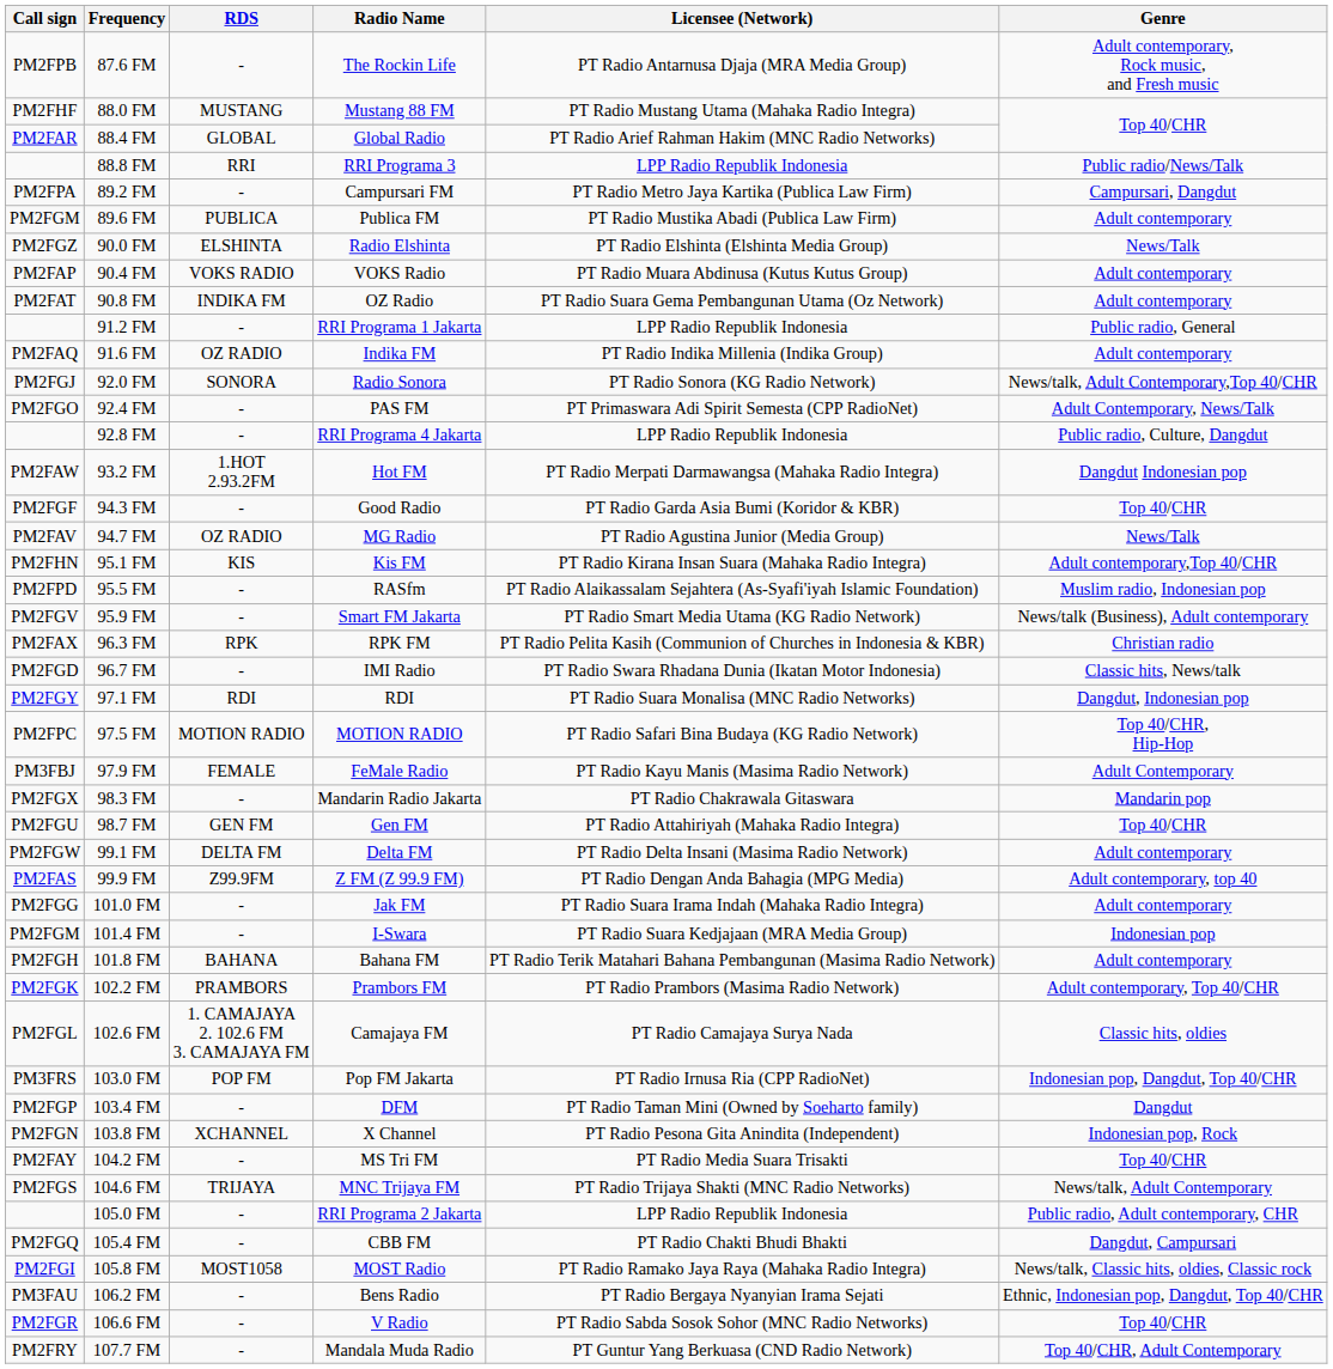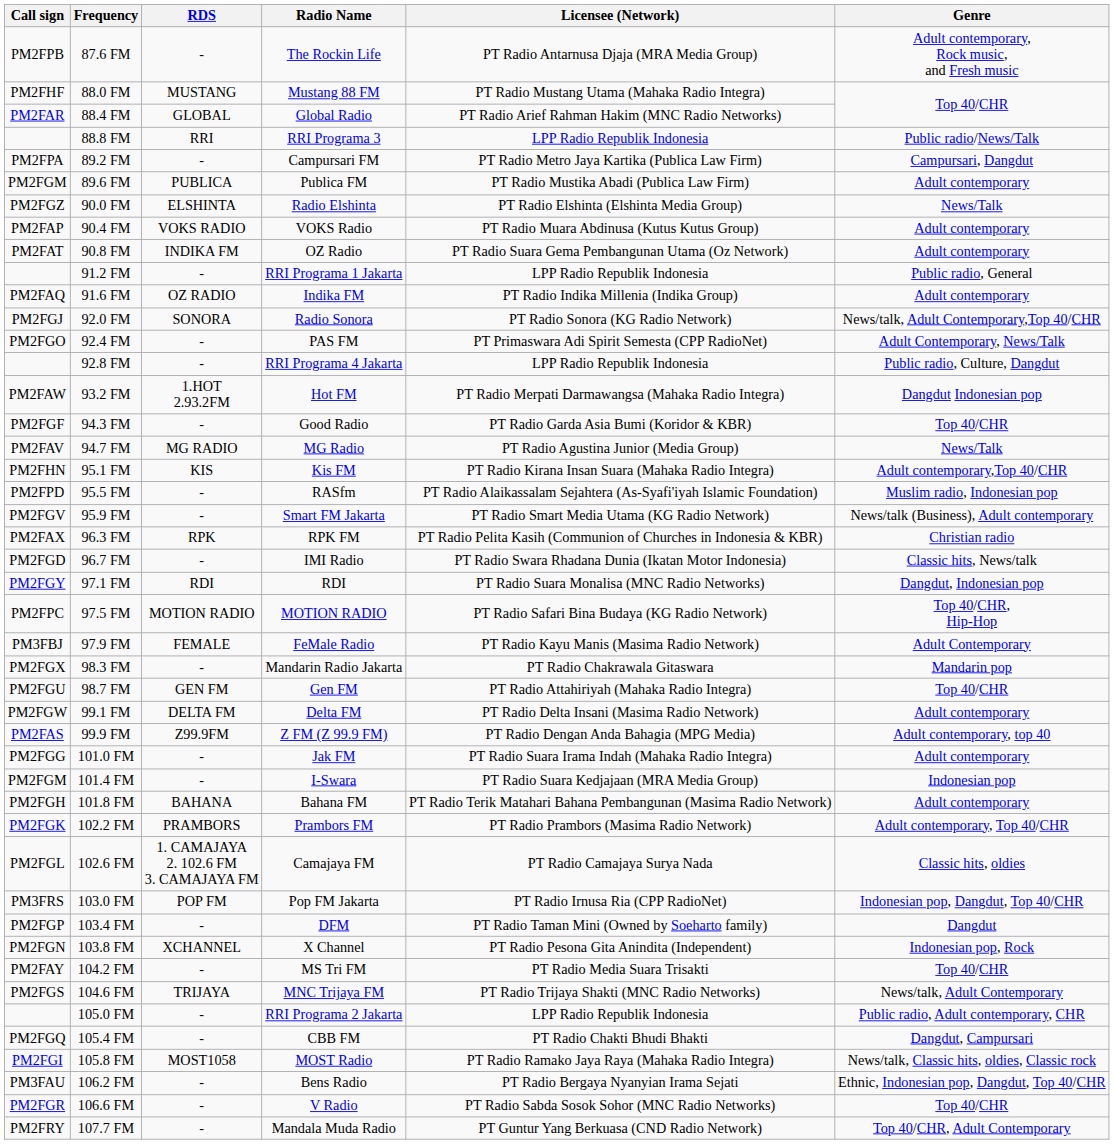94.7 FM | RDS: OZ RADIO -> MG RADIO
